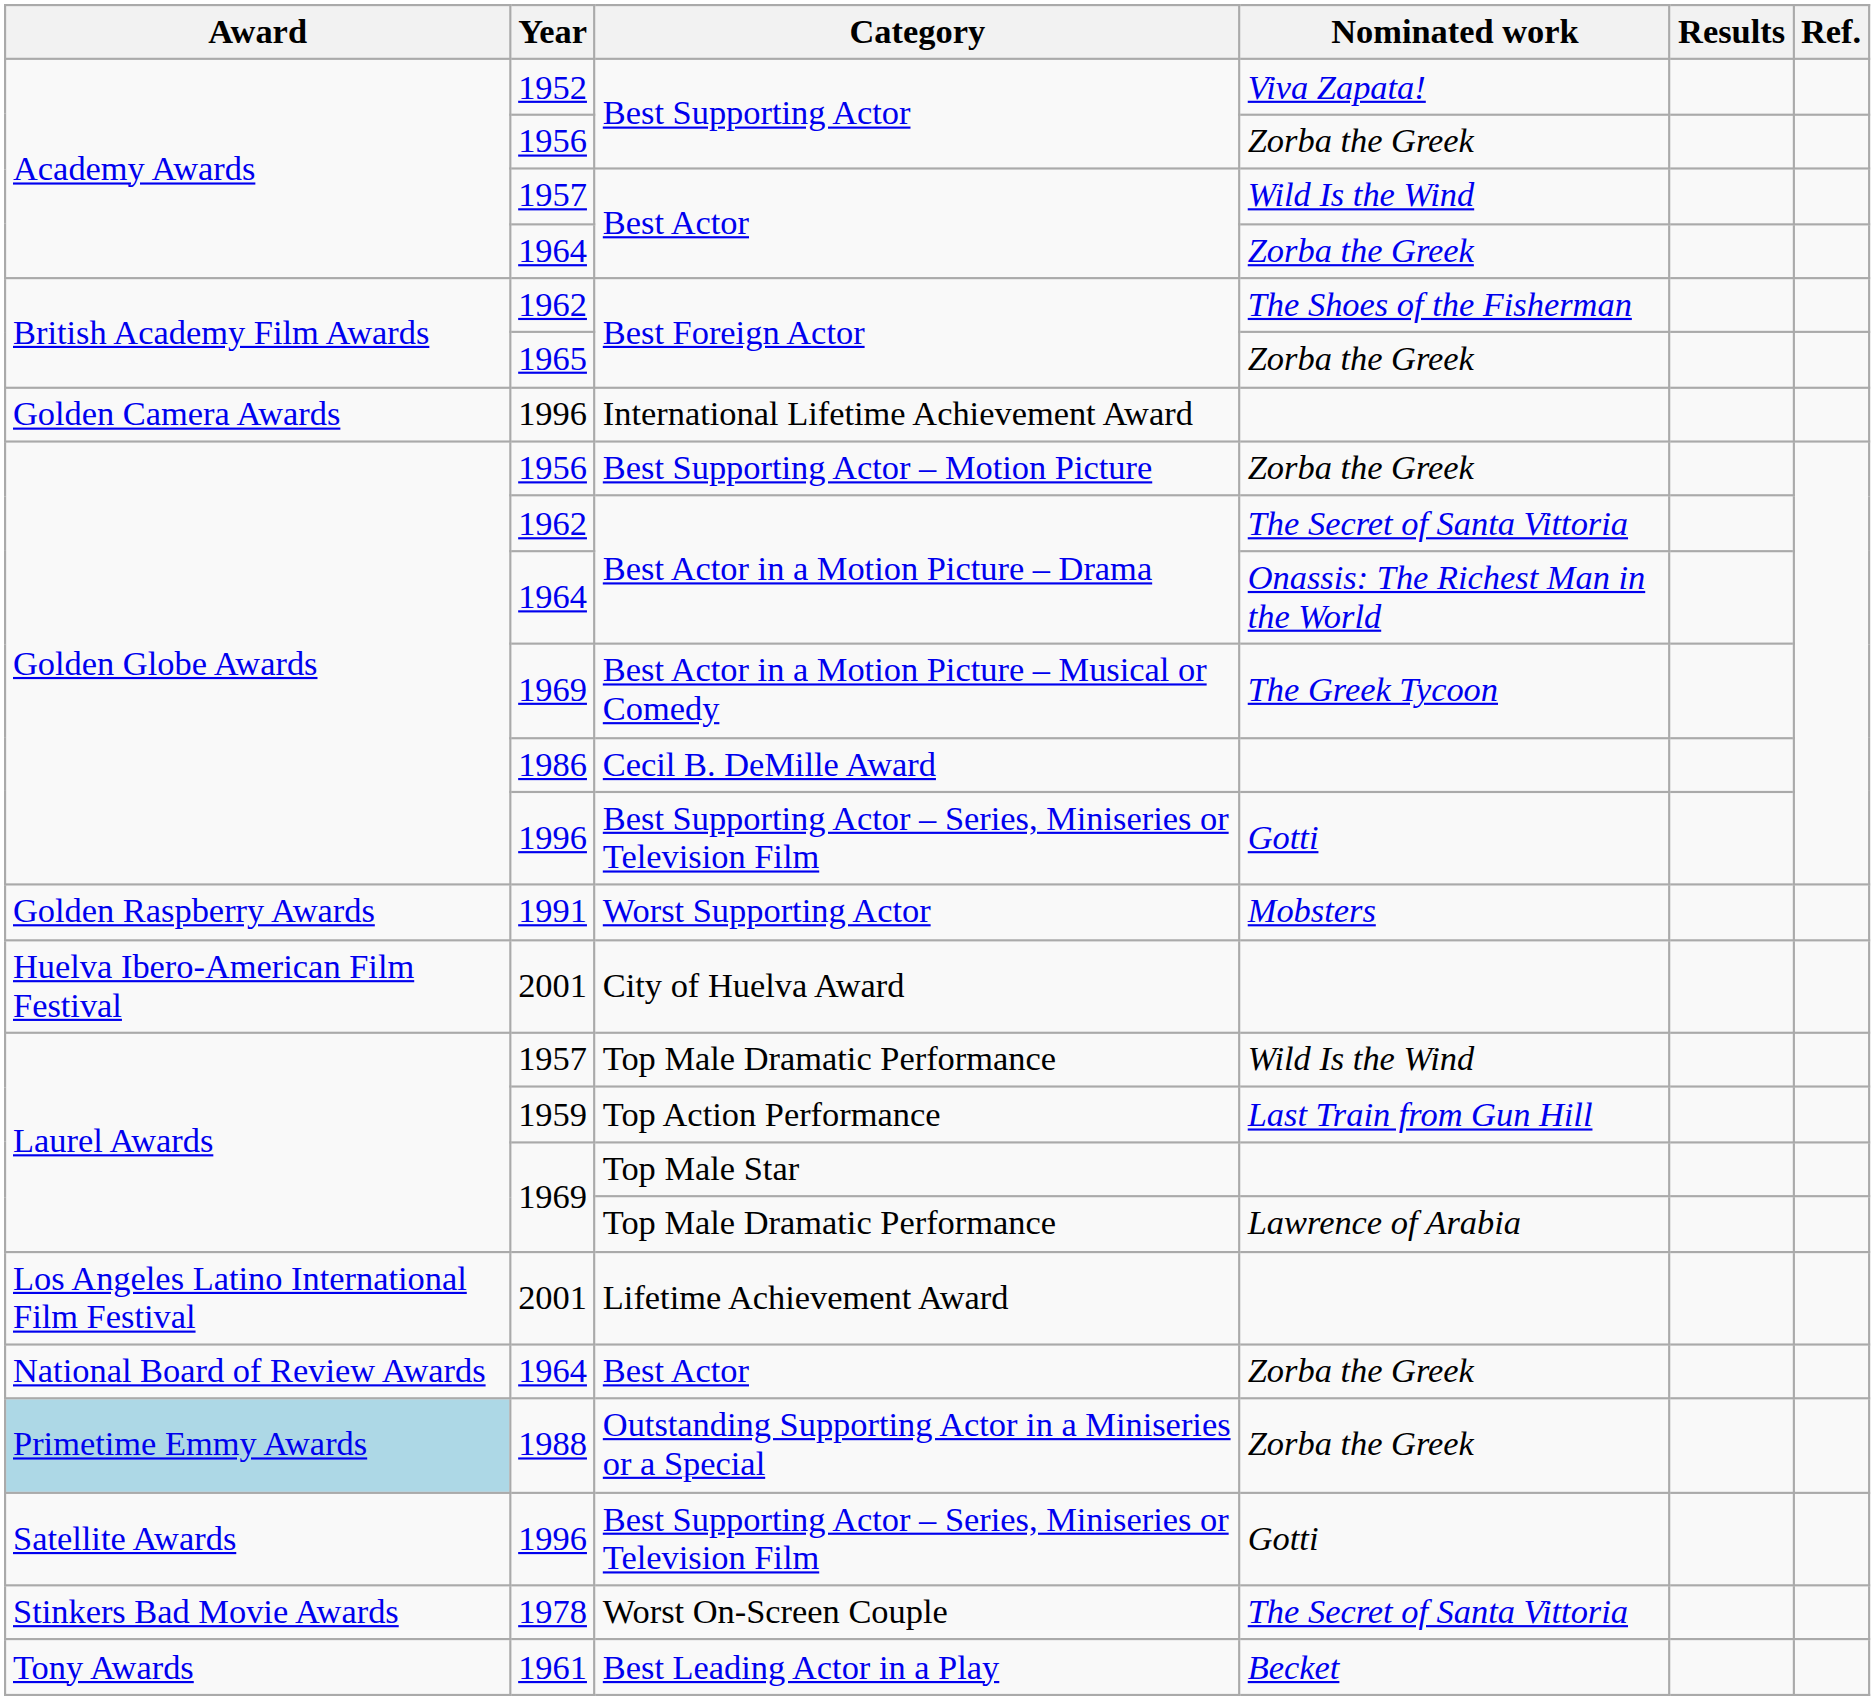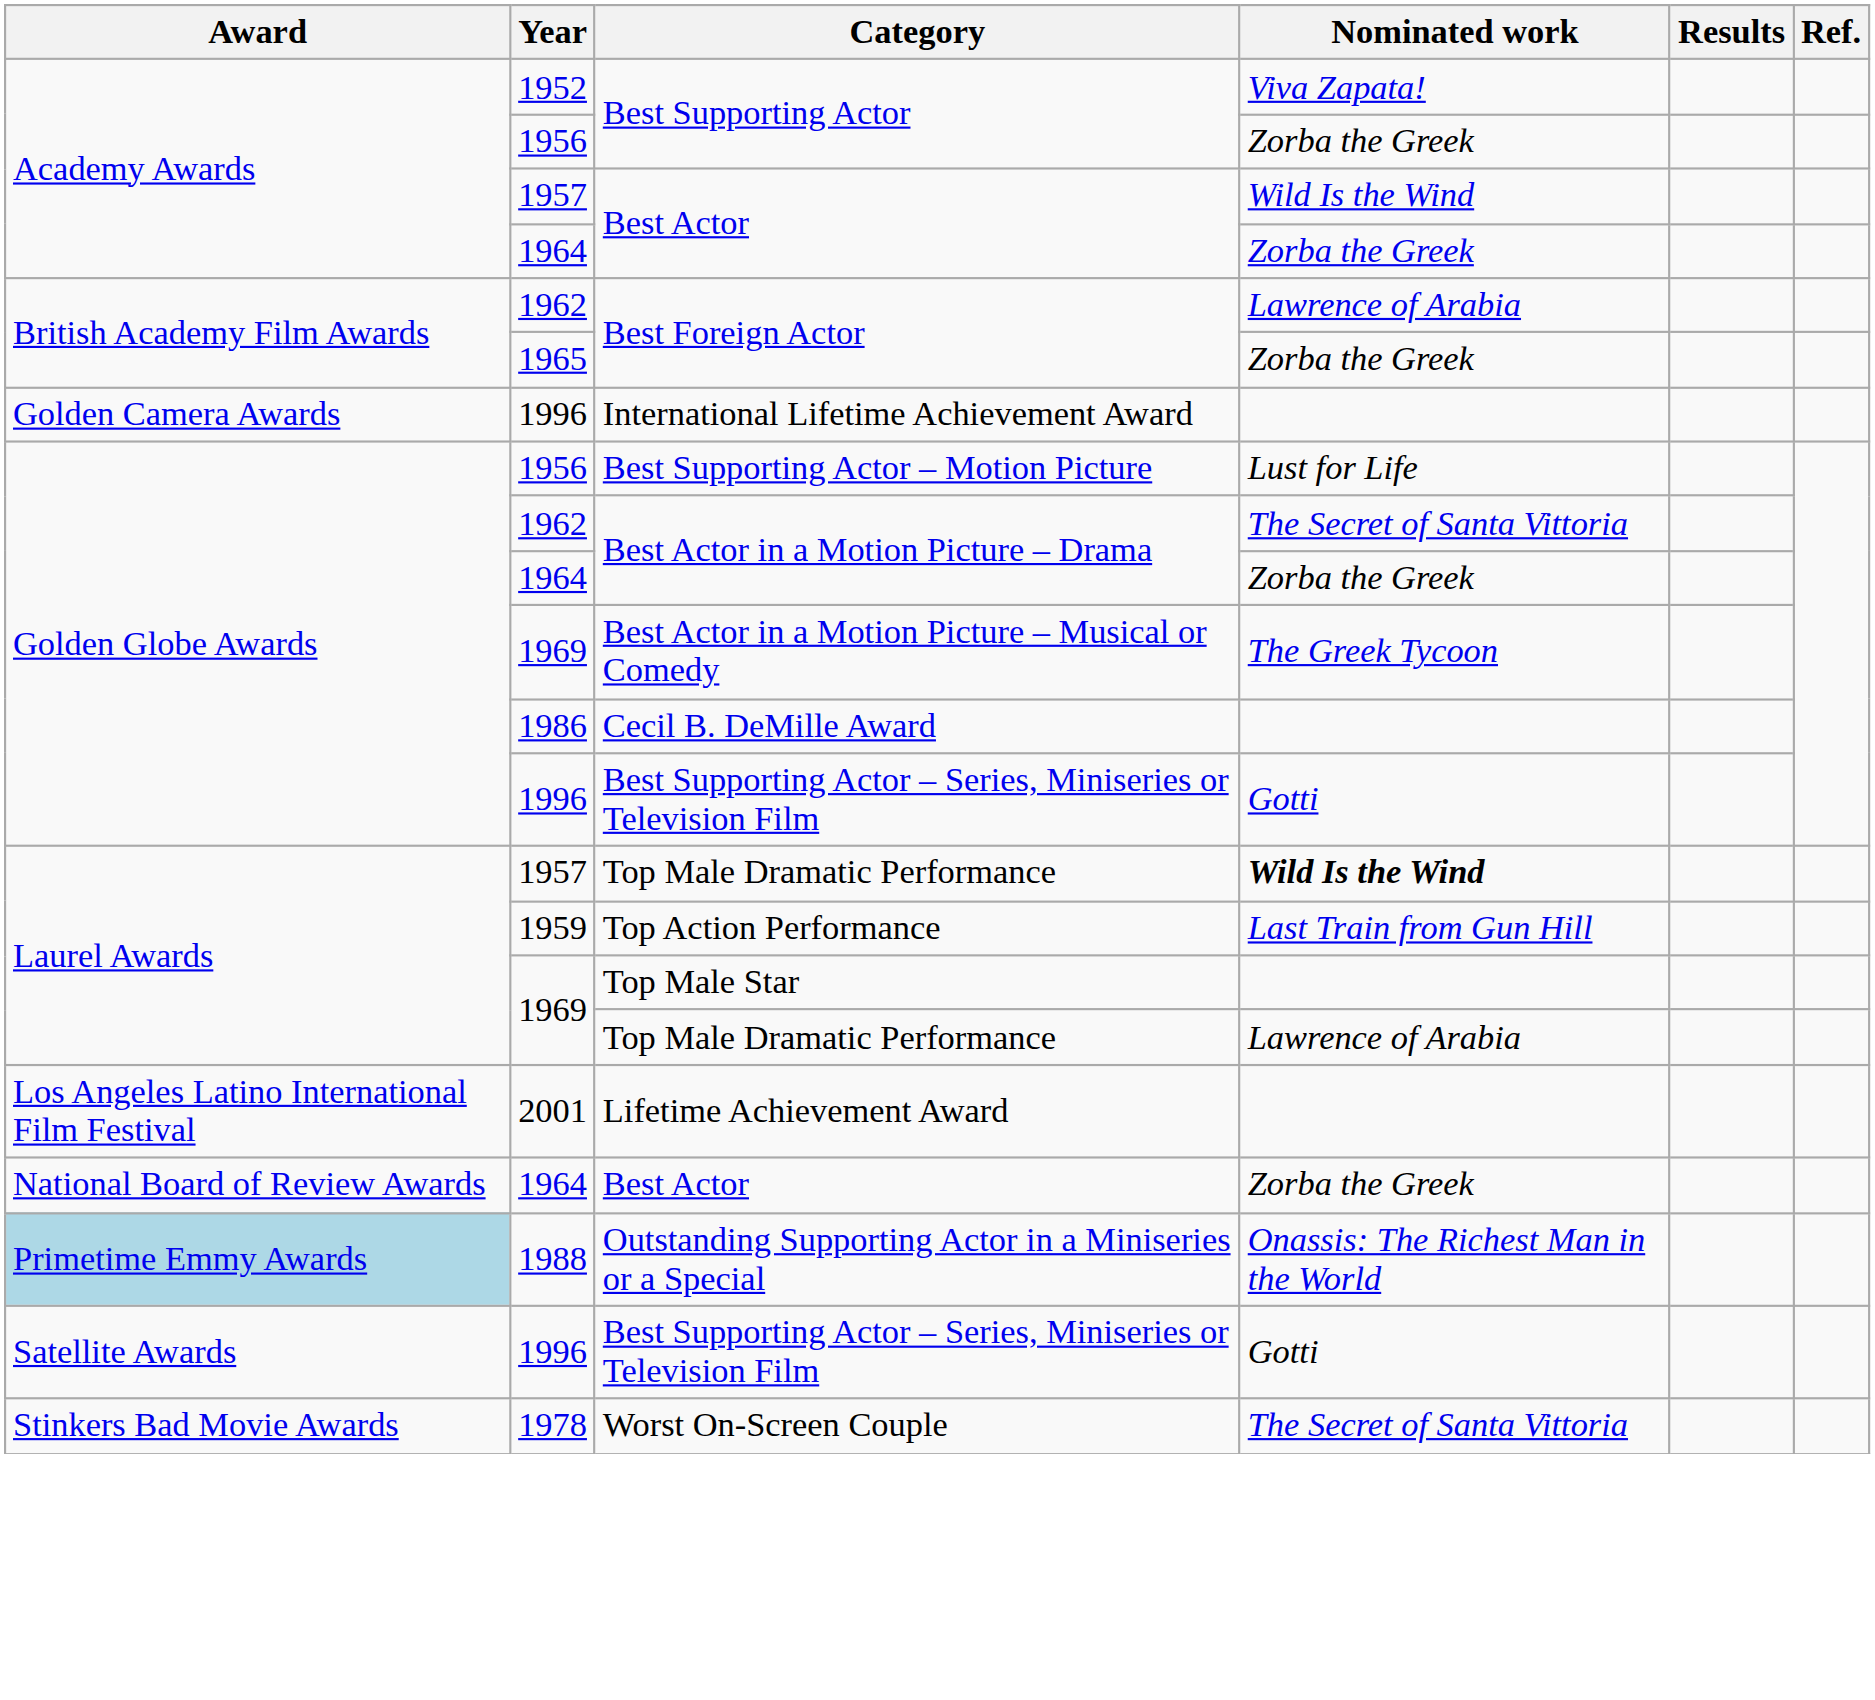1962 / Best Foreign Actor | Nominated work: The Shoes of the Fisherman -> Lawrence of Arabia
Best Supporting Actor – Motion Picture | Nominated work: Zorba the Greek -> Lust for Life
1964 / Best Actor in a Motion Picture – Drama | Nominated work: Onassis: The Richest Man in the World -> Zorba the Greek
- row: Golden Raspberry Awards | 1991 | Worst Supporting Actor | Mobsters
- row: Huelva Ibero-American Film Festival | 2001 | City of Huelva Award
1957 / Top Male Dramatic Performance | Nominated work: normal -> bold
Outstanding Supporting Actor in a Miniseries or a Special | Nominated work: Zorba the Greek -> Onassis: The Richest Man in the World
- row: Tony Awards | 1961 | Best Leading Actor in a Play | Becket
